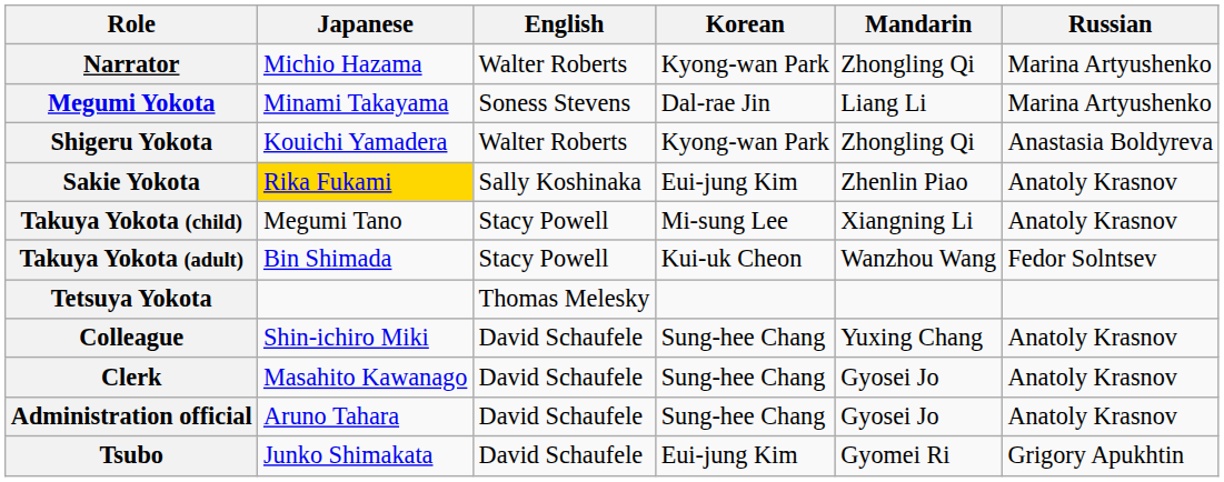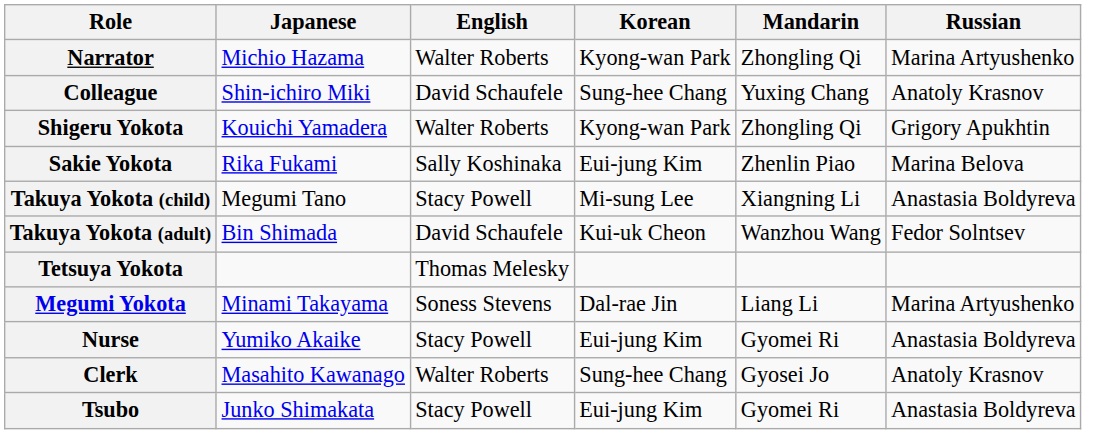rows swapped: Megumi Yokota <-> Colleague
Shigeru Yokota | Russian: Anastasia Boldyreva -> Grigory Apukhtin
Sakie Yokota | Japanese: gold background -> no background
Sakie Yokota | Russian: Anatoly Krasnov -> Marina Belova
Takuya Yokota (child) | Russian: Anatoly Krasnov -> Anastasia Boldyreva
Takuya Yokota (adult) | English: Stacy Powell -> David Schaufele
+ row: Nurse | Yumiko Akaike | Stacy Powell | Eui-jung Kim | Gyomei Ri | Anastasia Boldyreva
Clerk | English: David Schaufele -> Walter Roberts
- row: Administration official | Aruno Tahara | David Schaufele | Sung-hee Chang | Gyosei Jo | Anatoly Krasnov
Tsubo | English: David Schaufele -> Stacy Powell
Tsubo | Russian: Grigory Apukhtin -> Anastasia Boldyreva
